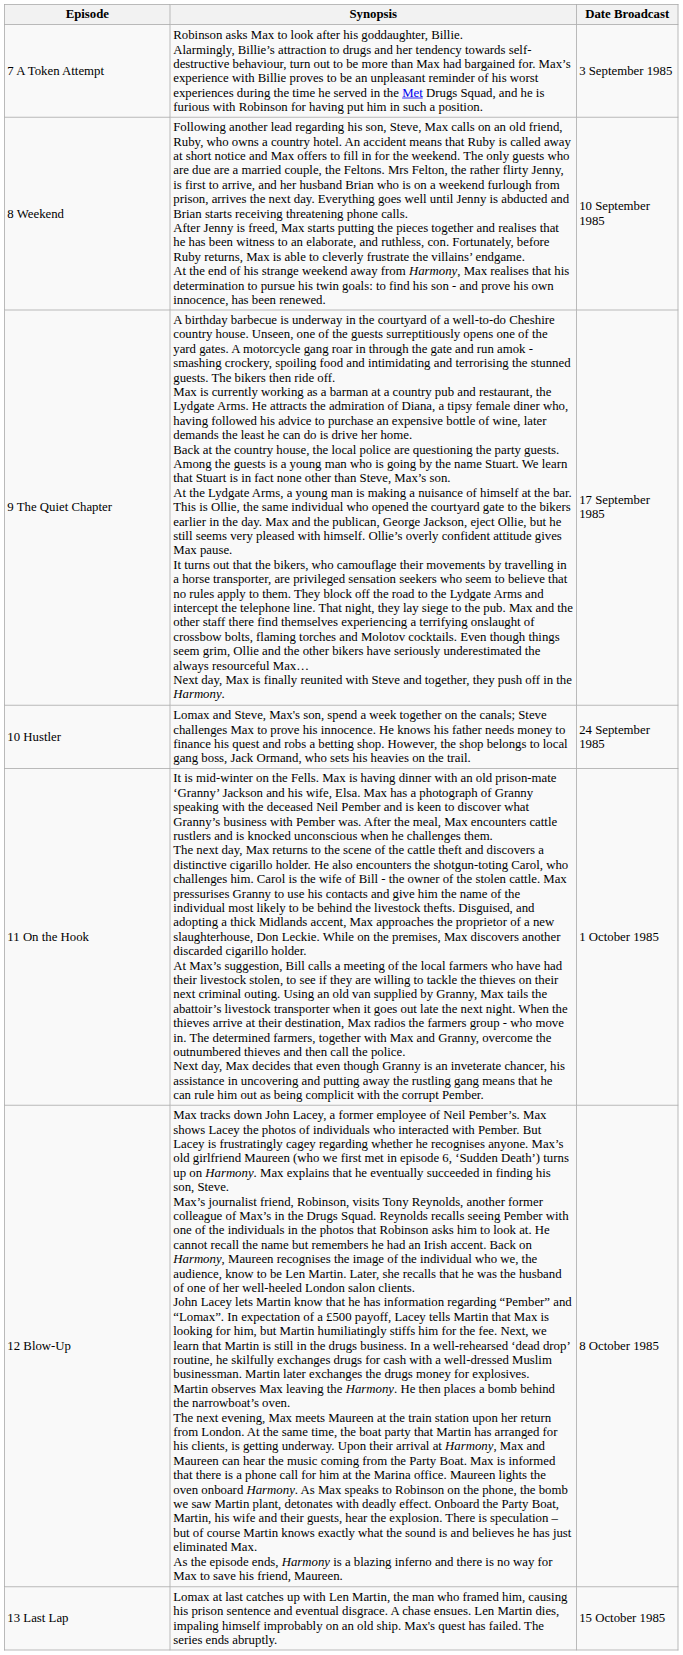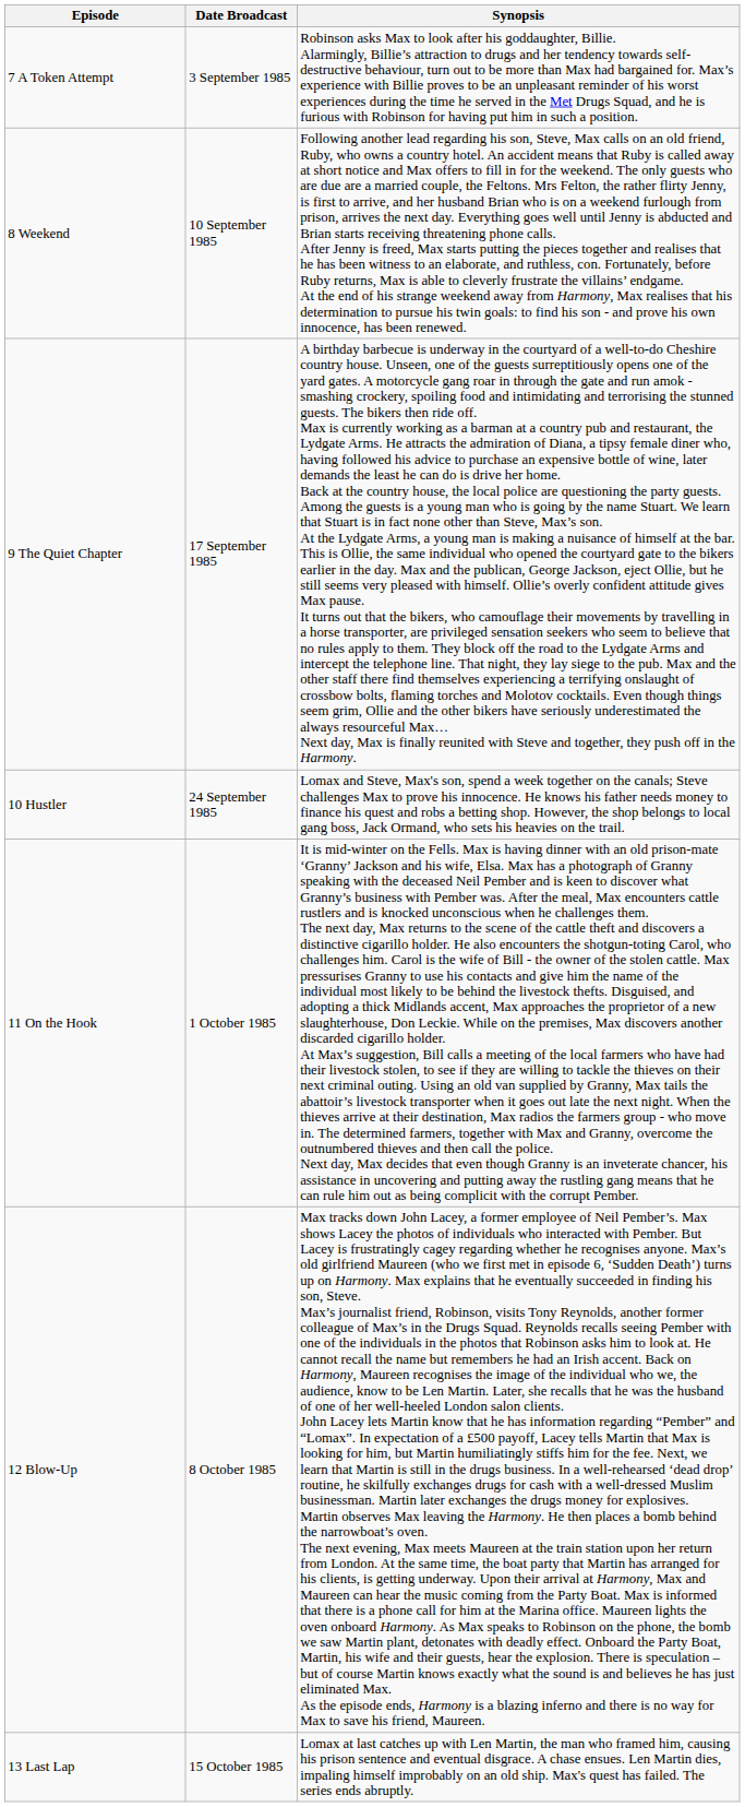columns swapped: Date Broadcast <-> Synopsis
